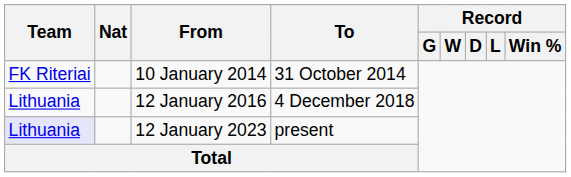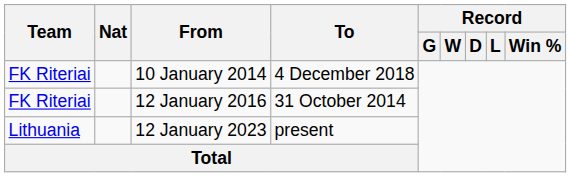10 January 2014 | To: 31 October 2014 -> 4 December 2018
12 January 2016 | Team: Lithuania -> FK Riteriai
12 January 2016 | To: 4 December 2018 -> 31 October 2014
12 January 2023 | Team: lavender background -> no background
